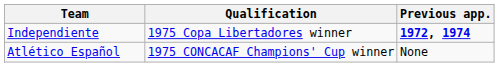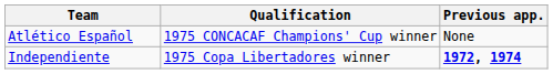rows swapped: Independiente <-> Atlético Español
